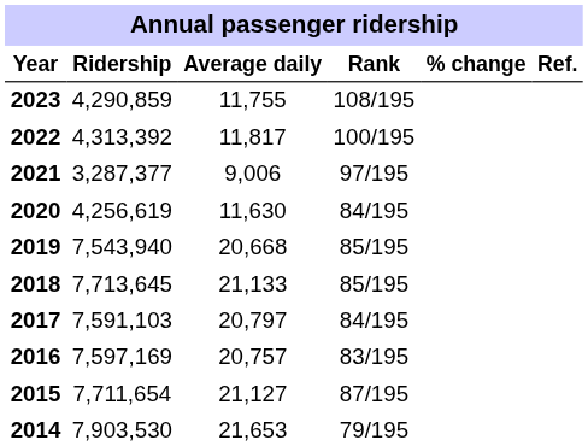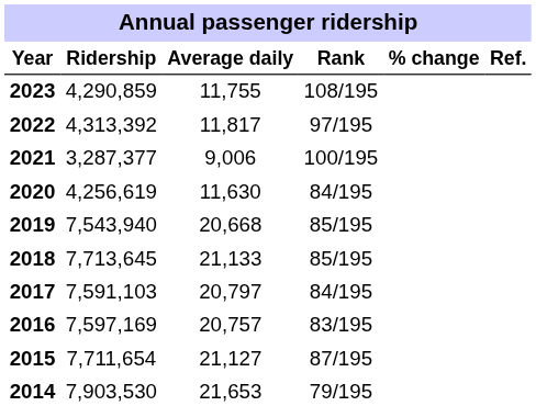2022 | Rank: 100/195 -> 97/195
2021 | Rank: 97/195 -> 100/195
